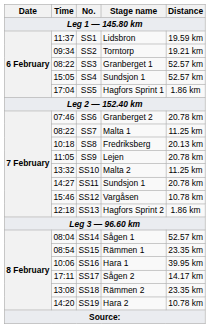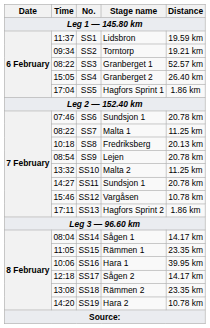SS4 | Stage name: Sundsjon 1 -> Granberget 2
SS4 | Distance: 52.57 km -> 26.40 km
SS6 | Stage name: Granberget 2 -> Sundsjon 1
SS9 | Time: 11:05 -> 08:54
SS13 | Time: 12:18 -> 17:11
SS14 | Distance: 52.57 km -> 14.17 km
SS15 | Time: 08:54 -> 11:05
SS17 | Time: 17:11 -> 12:18
